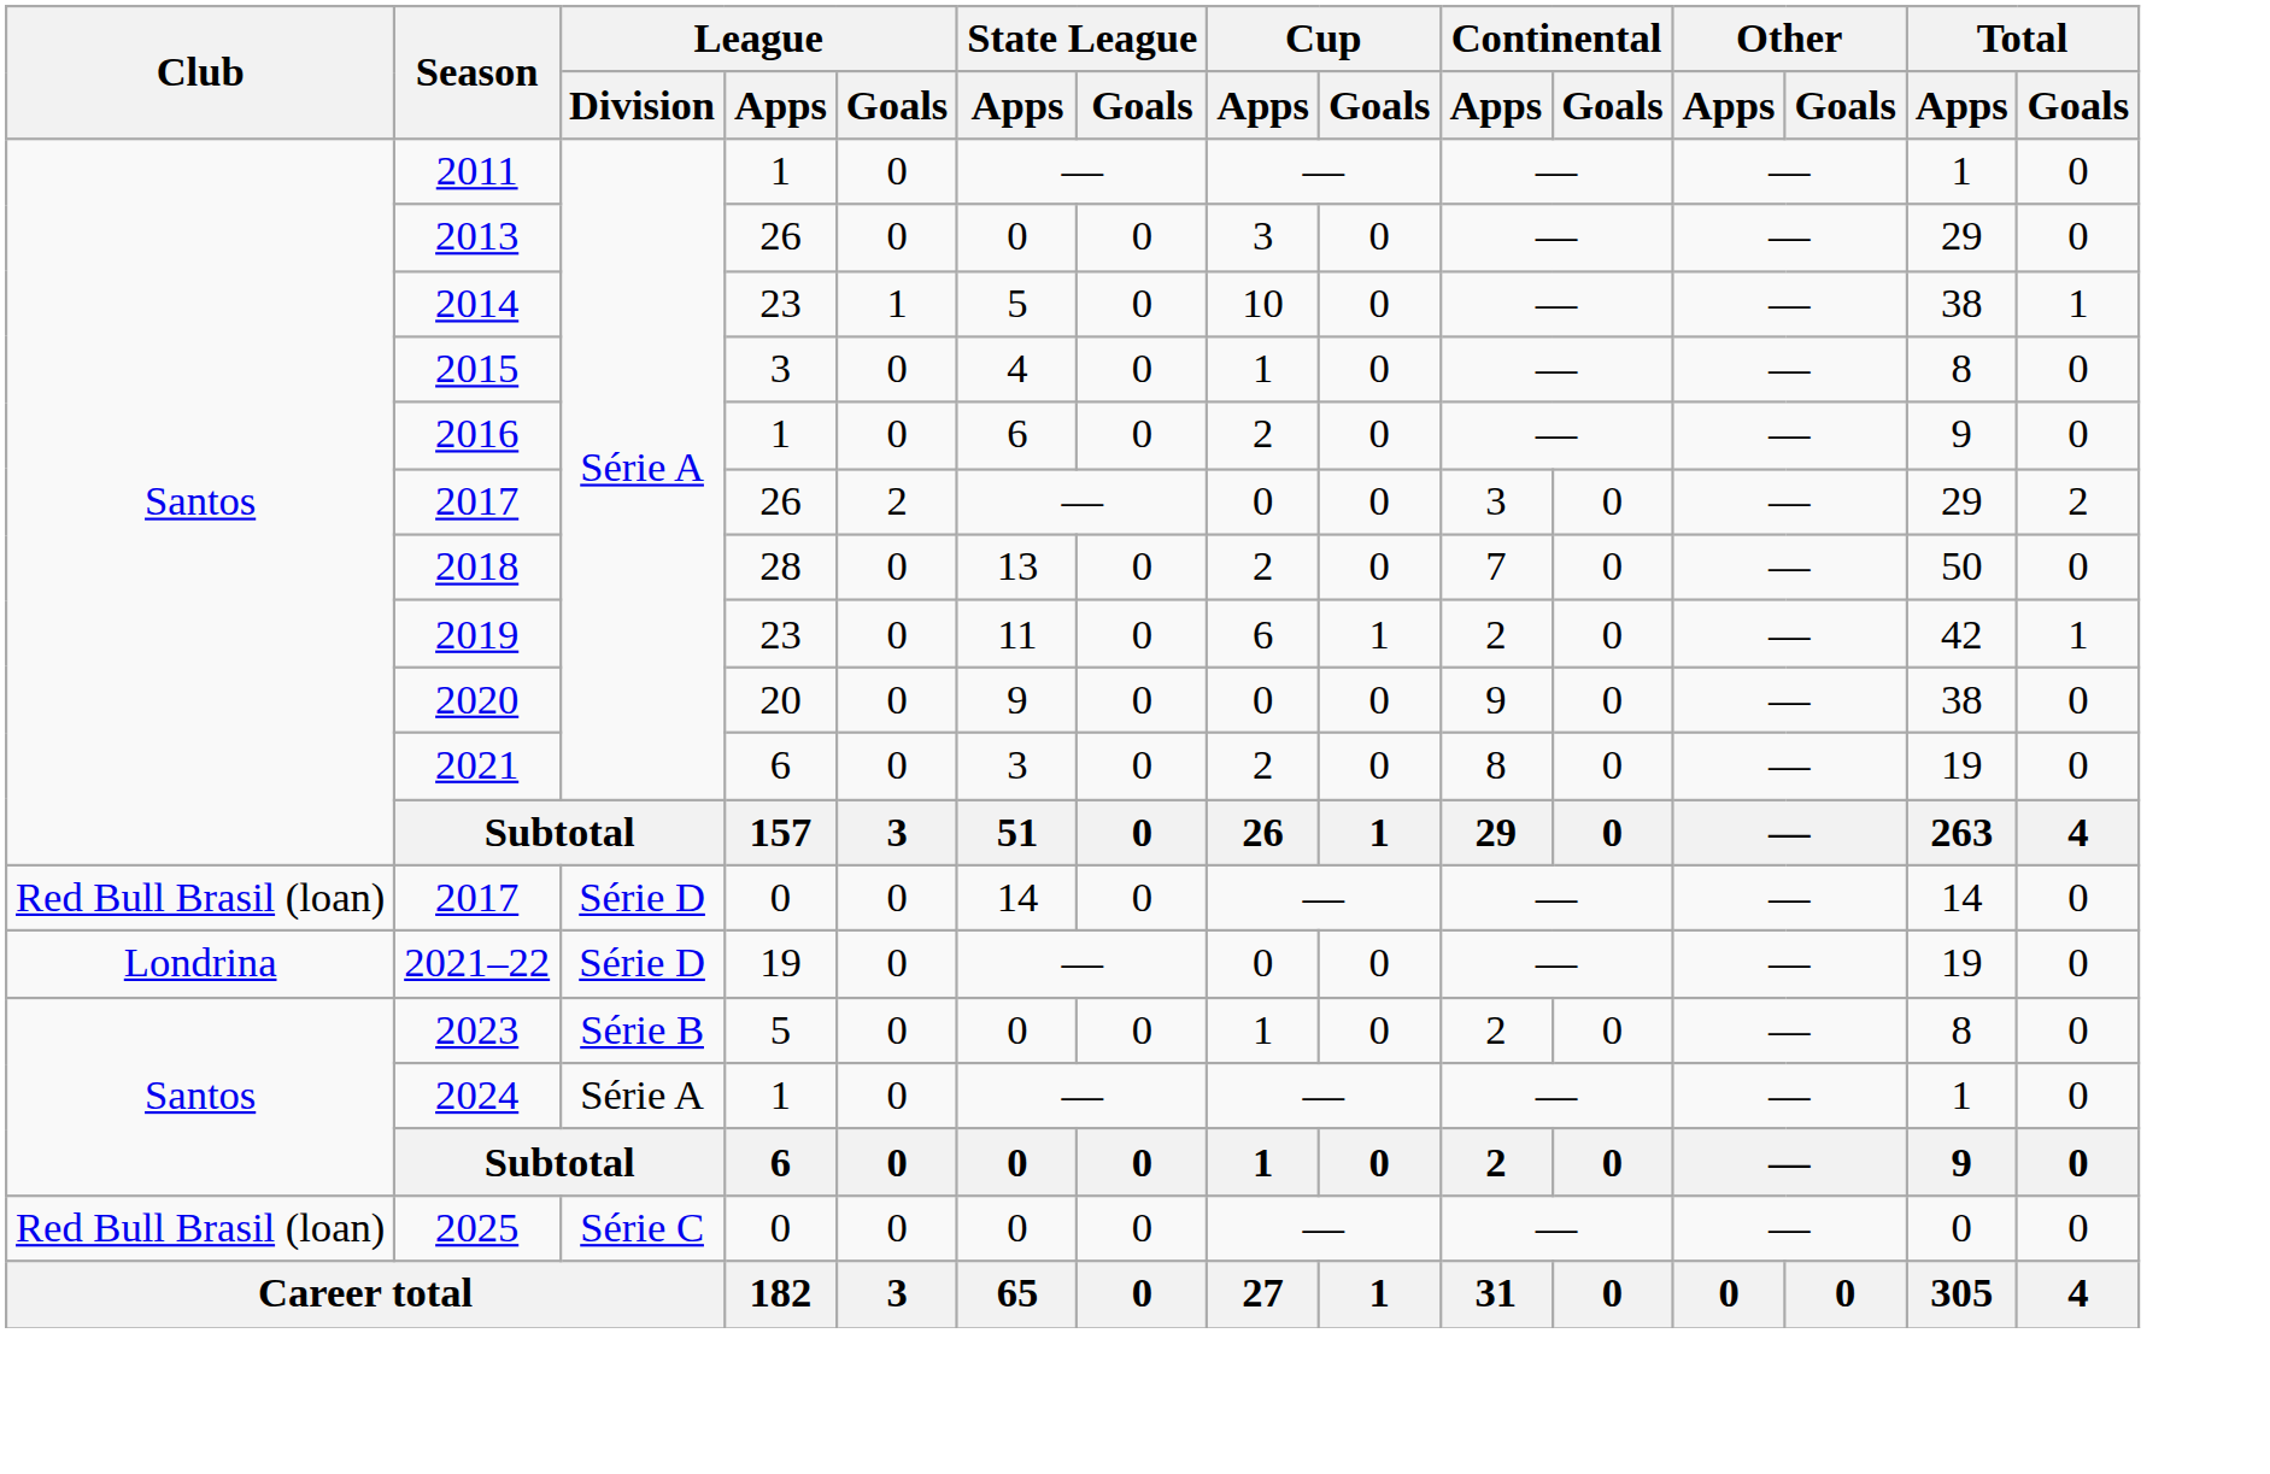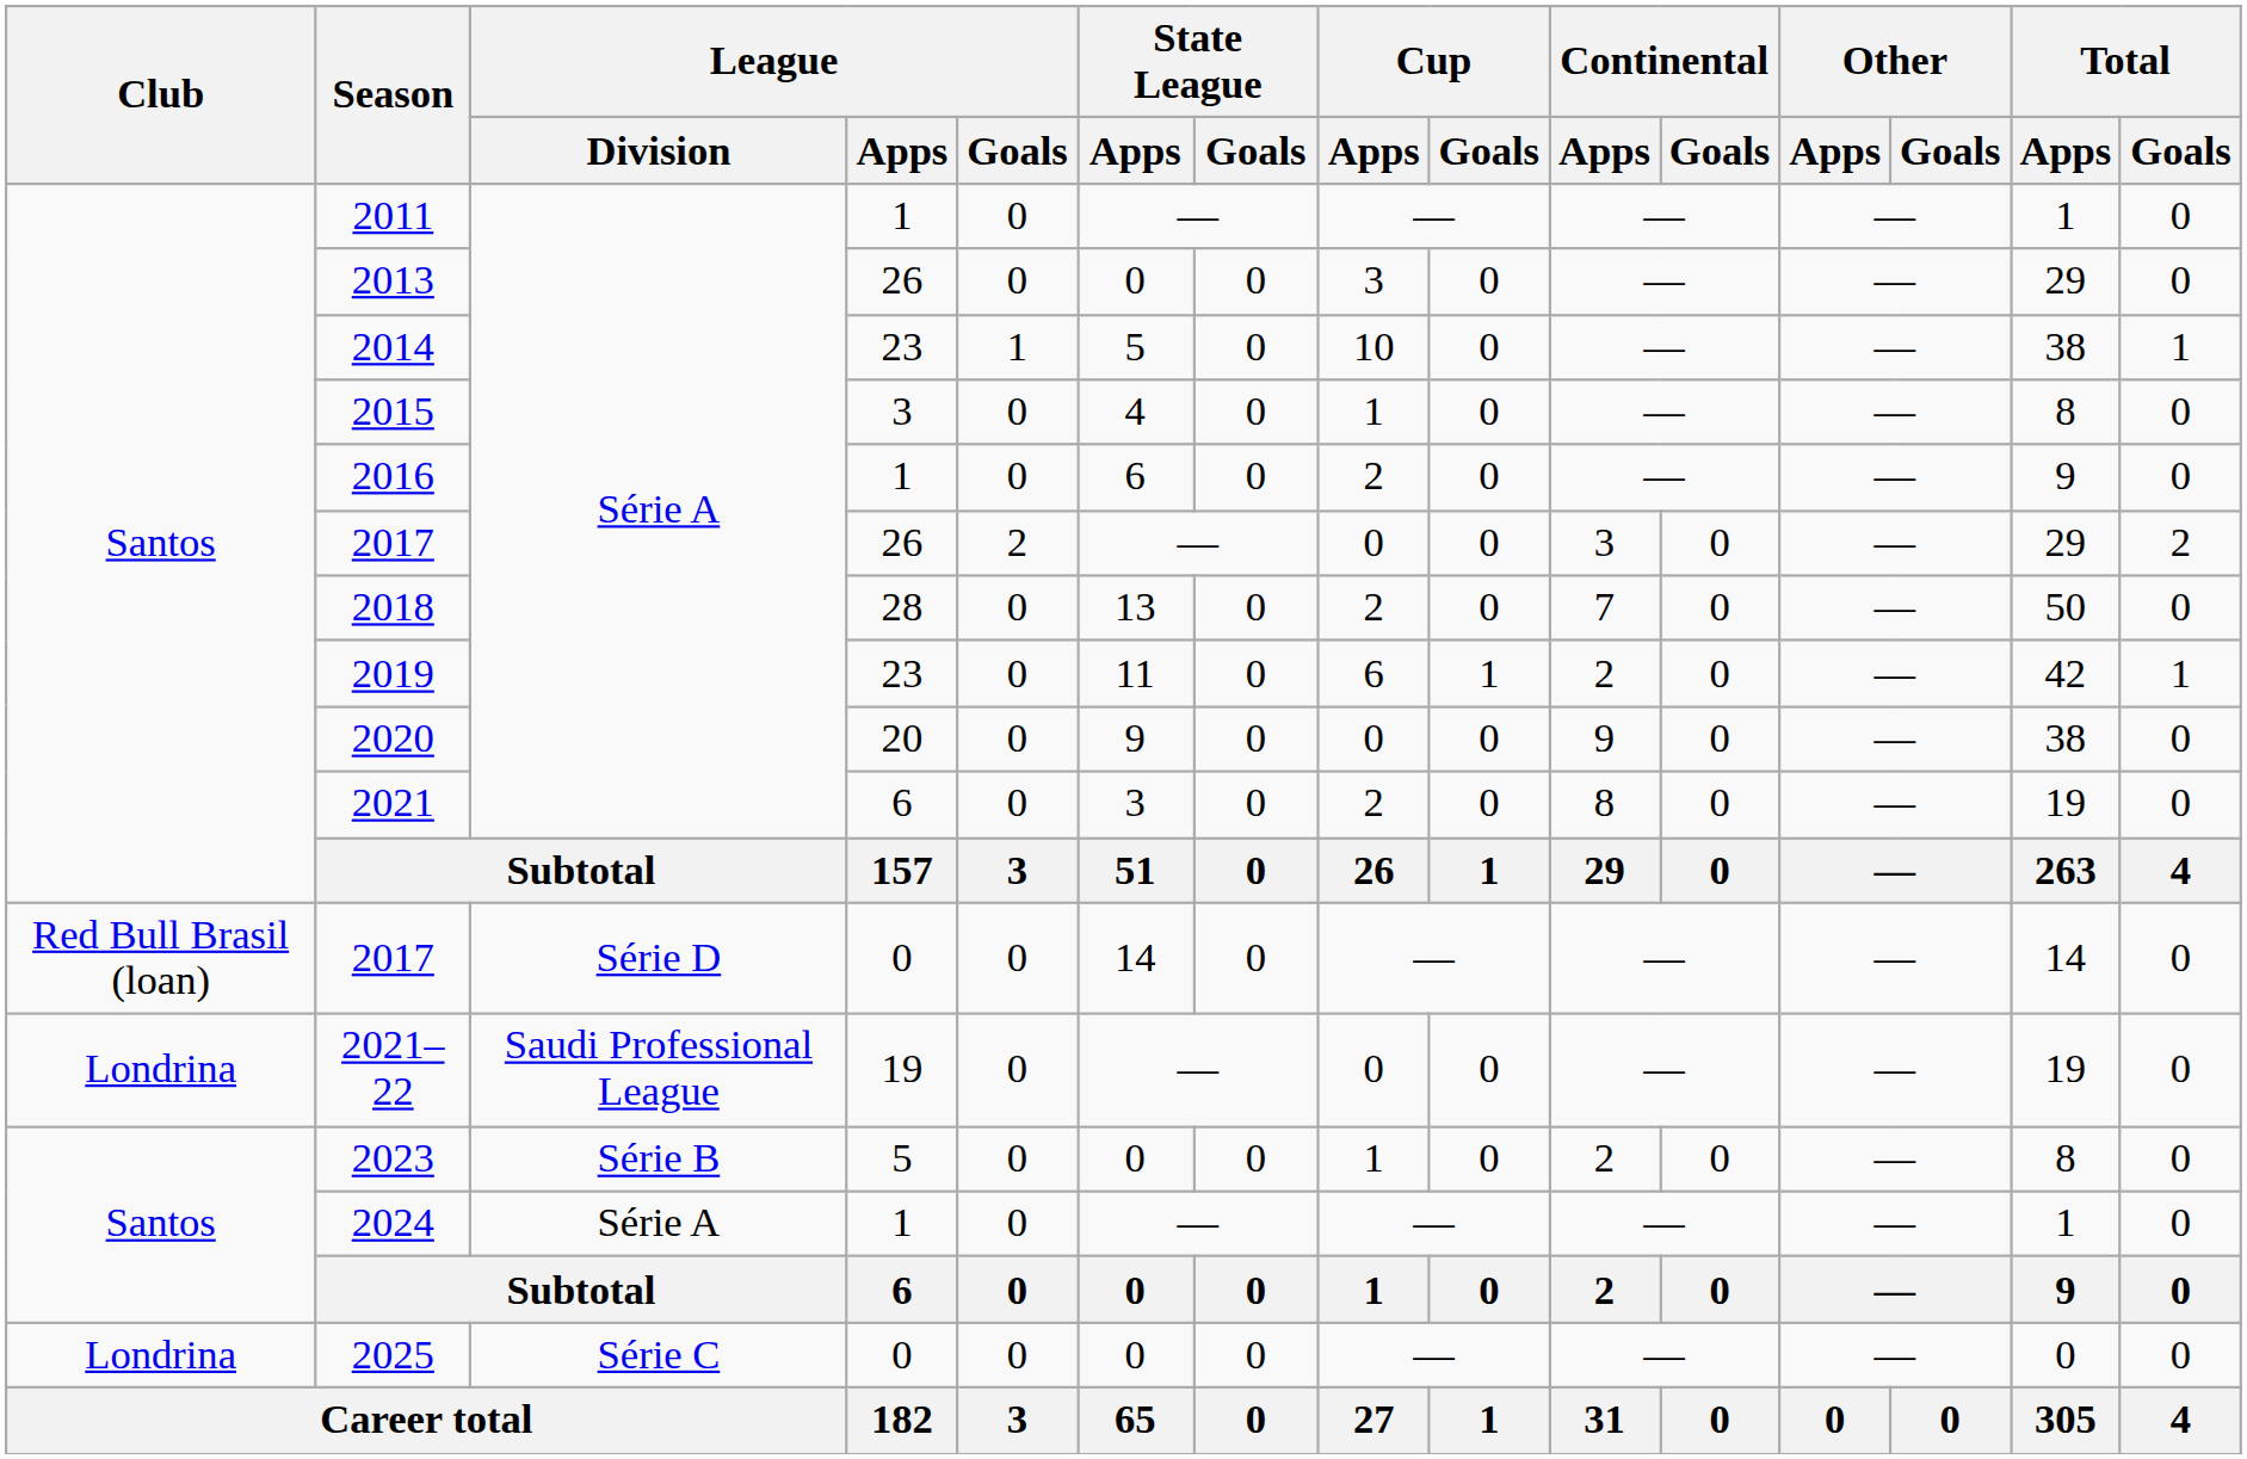2021–22 | League / Division: Série D -> Saudi Professional League
2025 | Club: Red Bull Brasil (loan) -> Londrina
